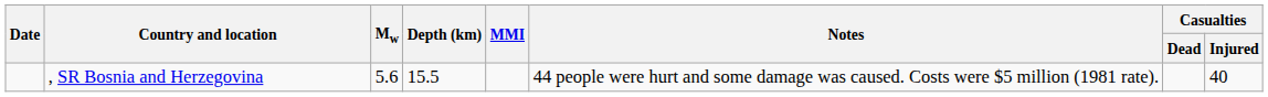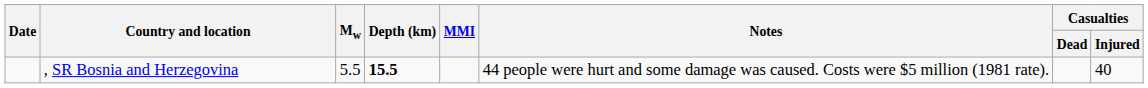, SR Bosnia and Herzegovina | Mw: 5.6 -> 5.5
, SR Bosnia and Herzegovina | Depth (km): normal -> bold
